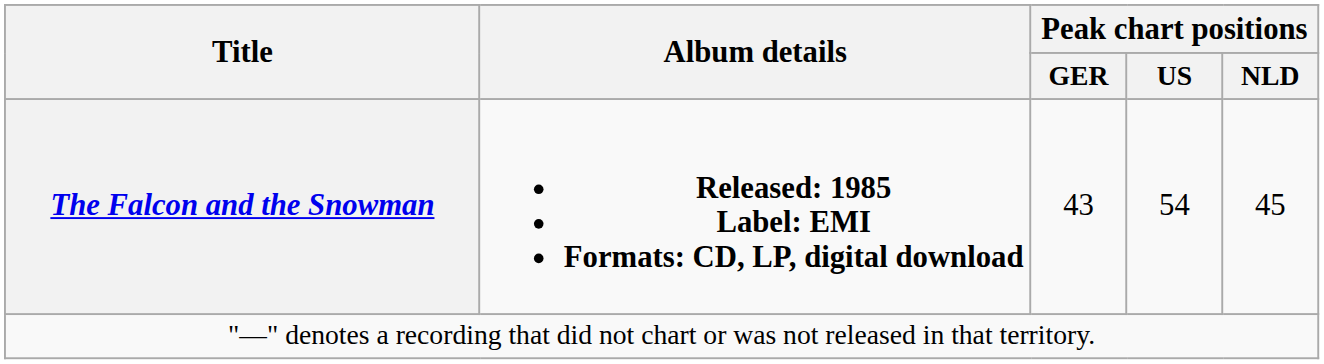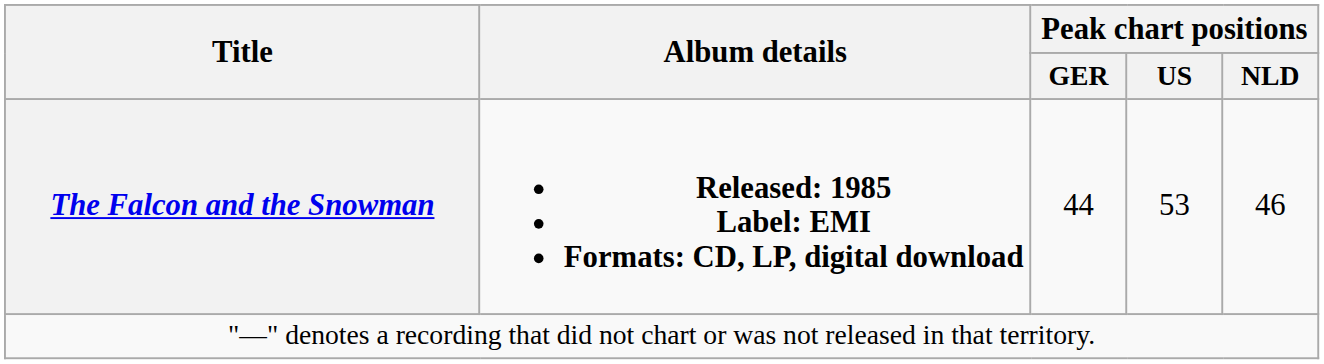The Falcon and the Snowman | Peak chart positions / GER: 43 -> 44
The Falcon and the Snowman | Peak chart positions / US: 54 -> 53
The Falcon and the Snowman | Peak chart positions / NLD: 45 -> 46
